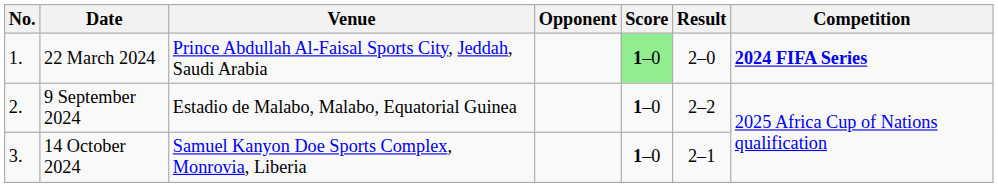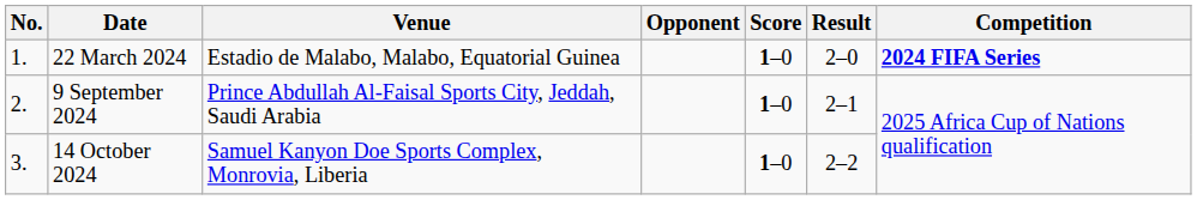22 March 2024 | Venue: Prince Abdullah Al-Faisal Sports City, Jeddah, Saudi Arabia -> Estadio de Malabo, Malabo, Equatorial Guinea
22 March 2024 | Score: lightgreen background -> no background
9 September 2024 | Venue: Estadio de Malabo, Malabo, Equatorial Guinea -> Prince Abdullah Al-Faisal Sports City, Jeddah, Saudi Arabia
9 September 2024 | Result: 2–2 -> 2–1
14 October 2024 | Result: 2–1 -> 2–2
